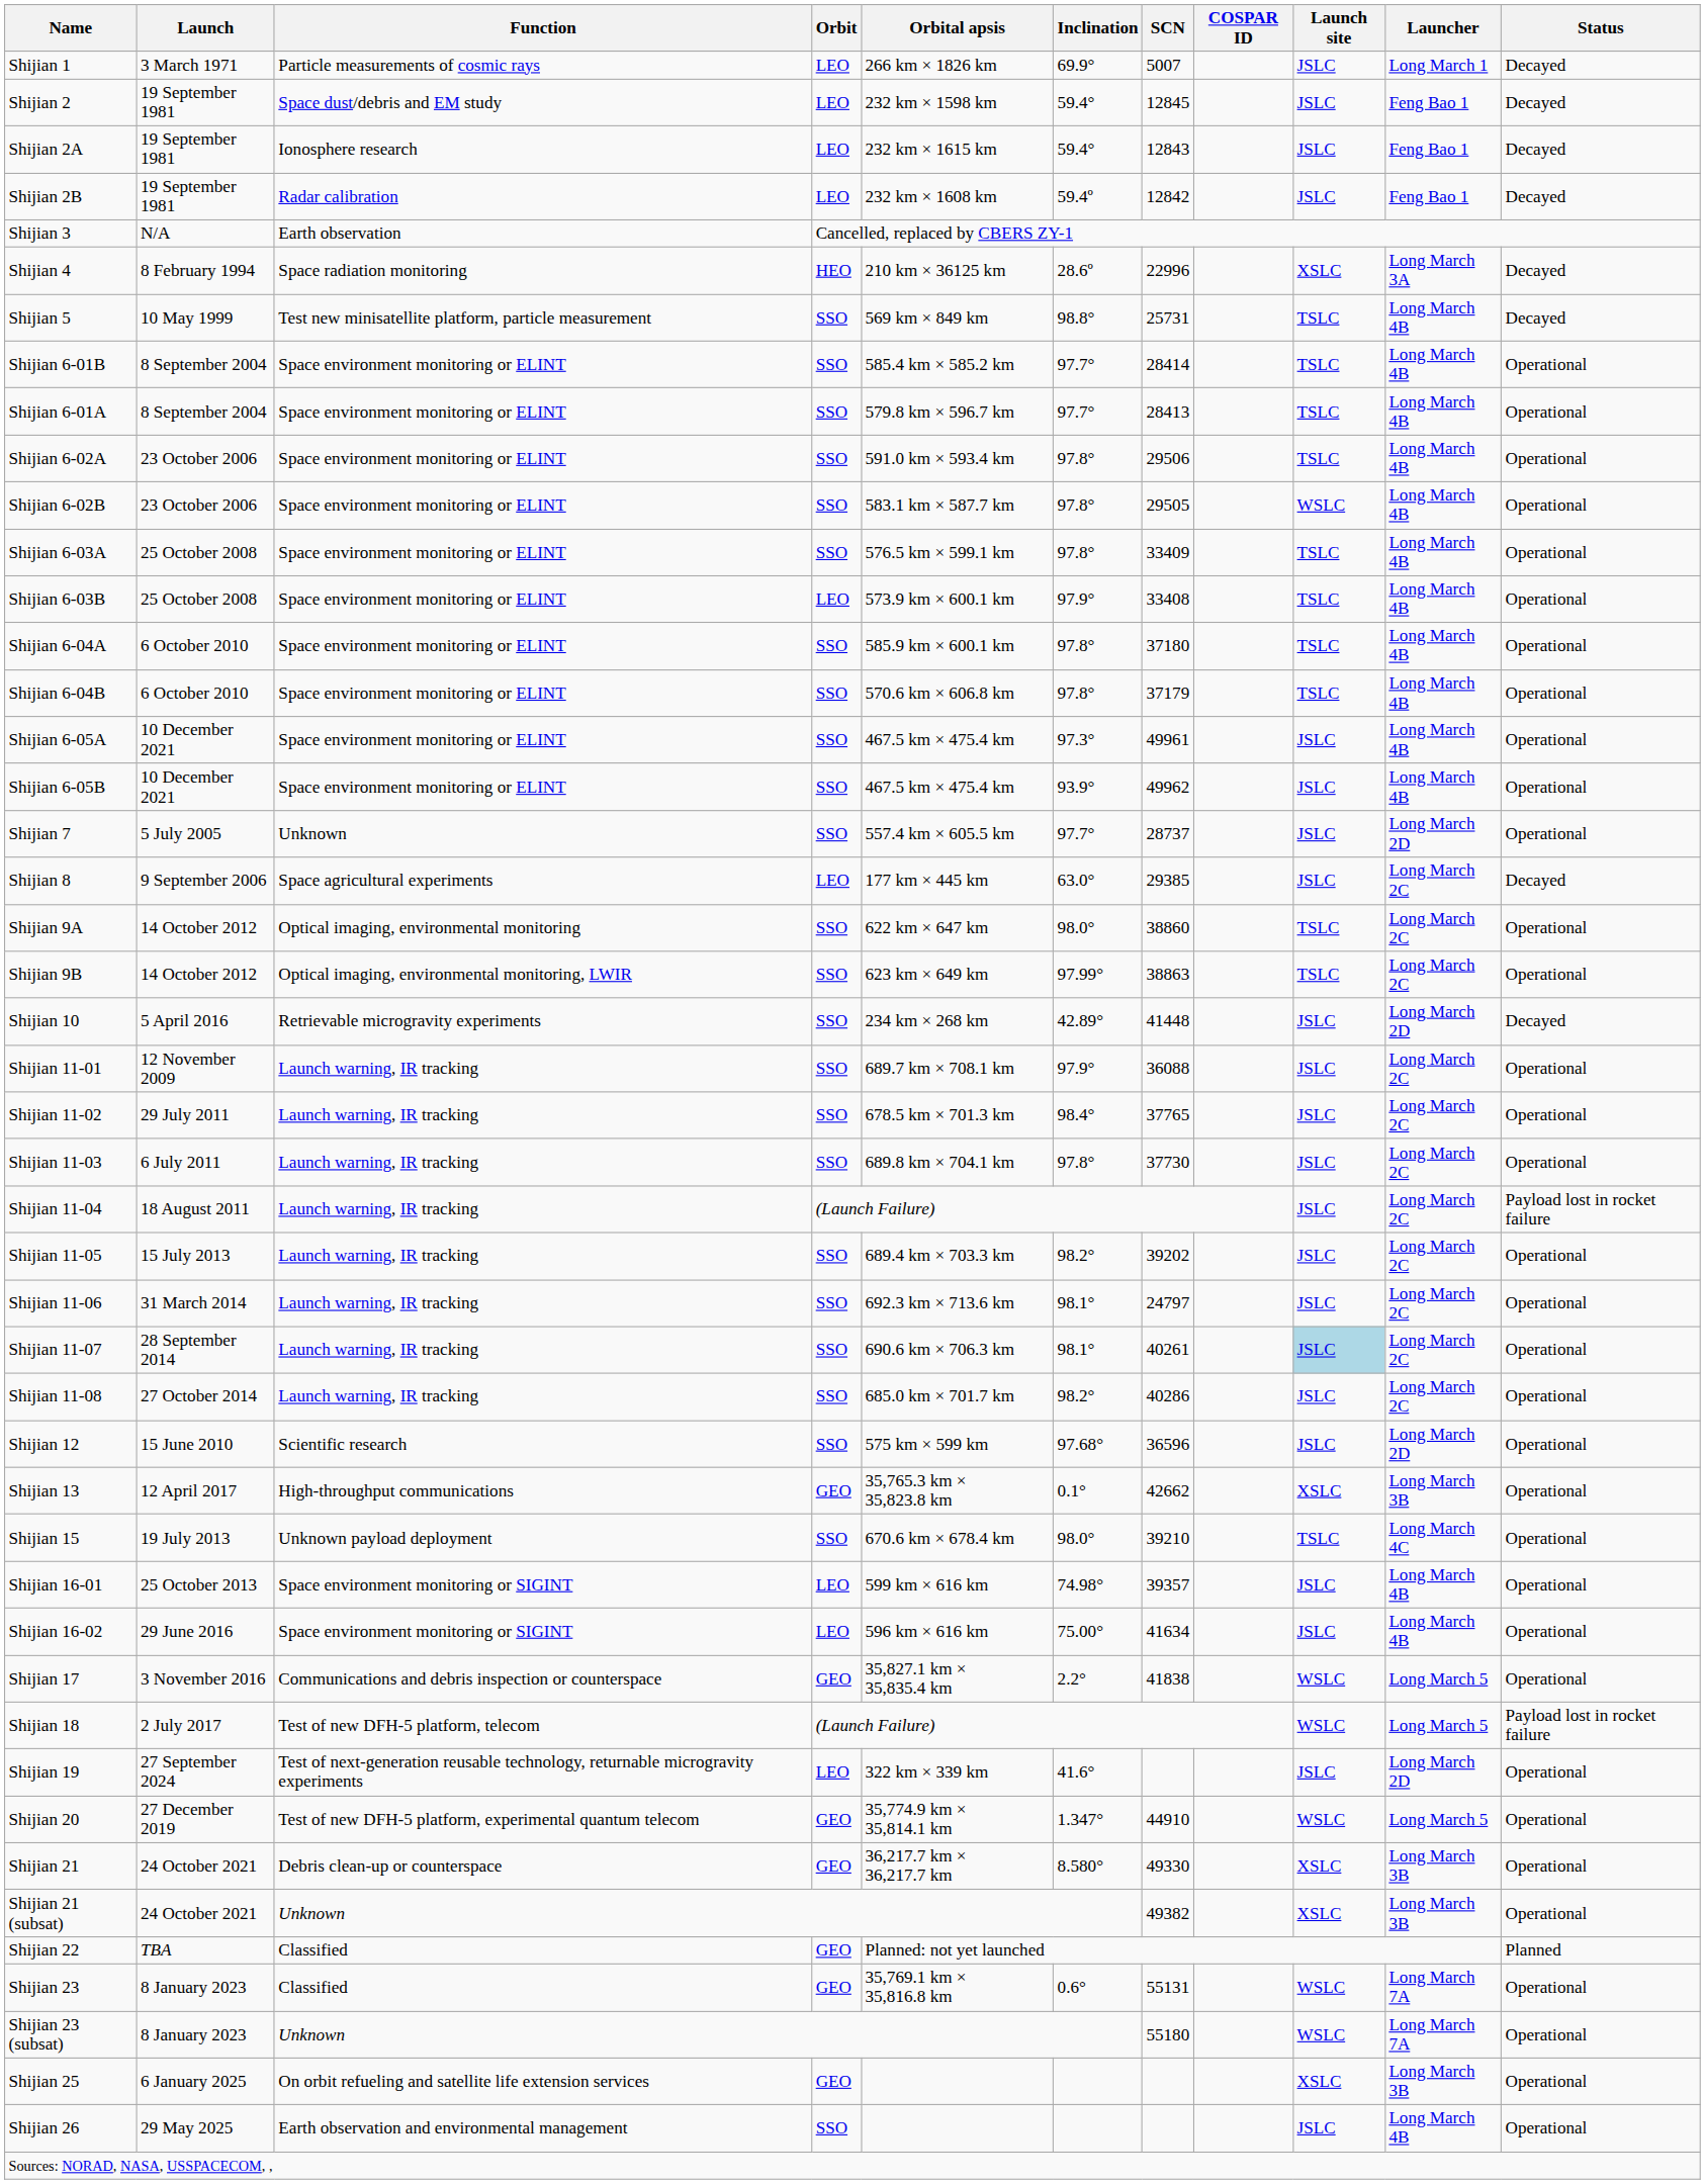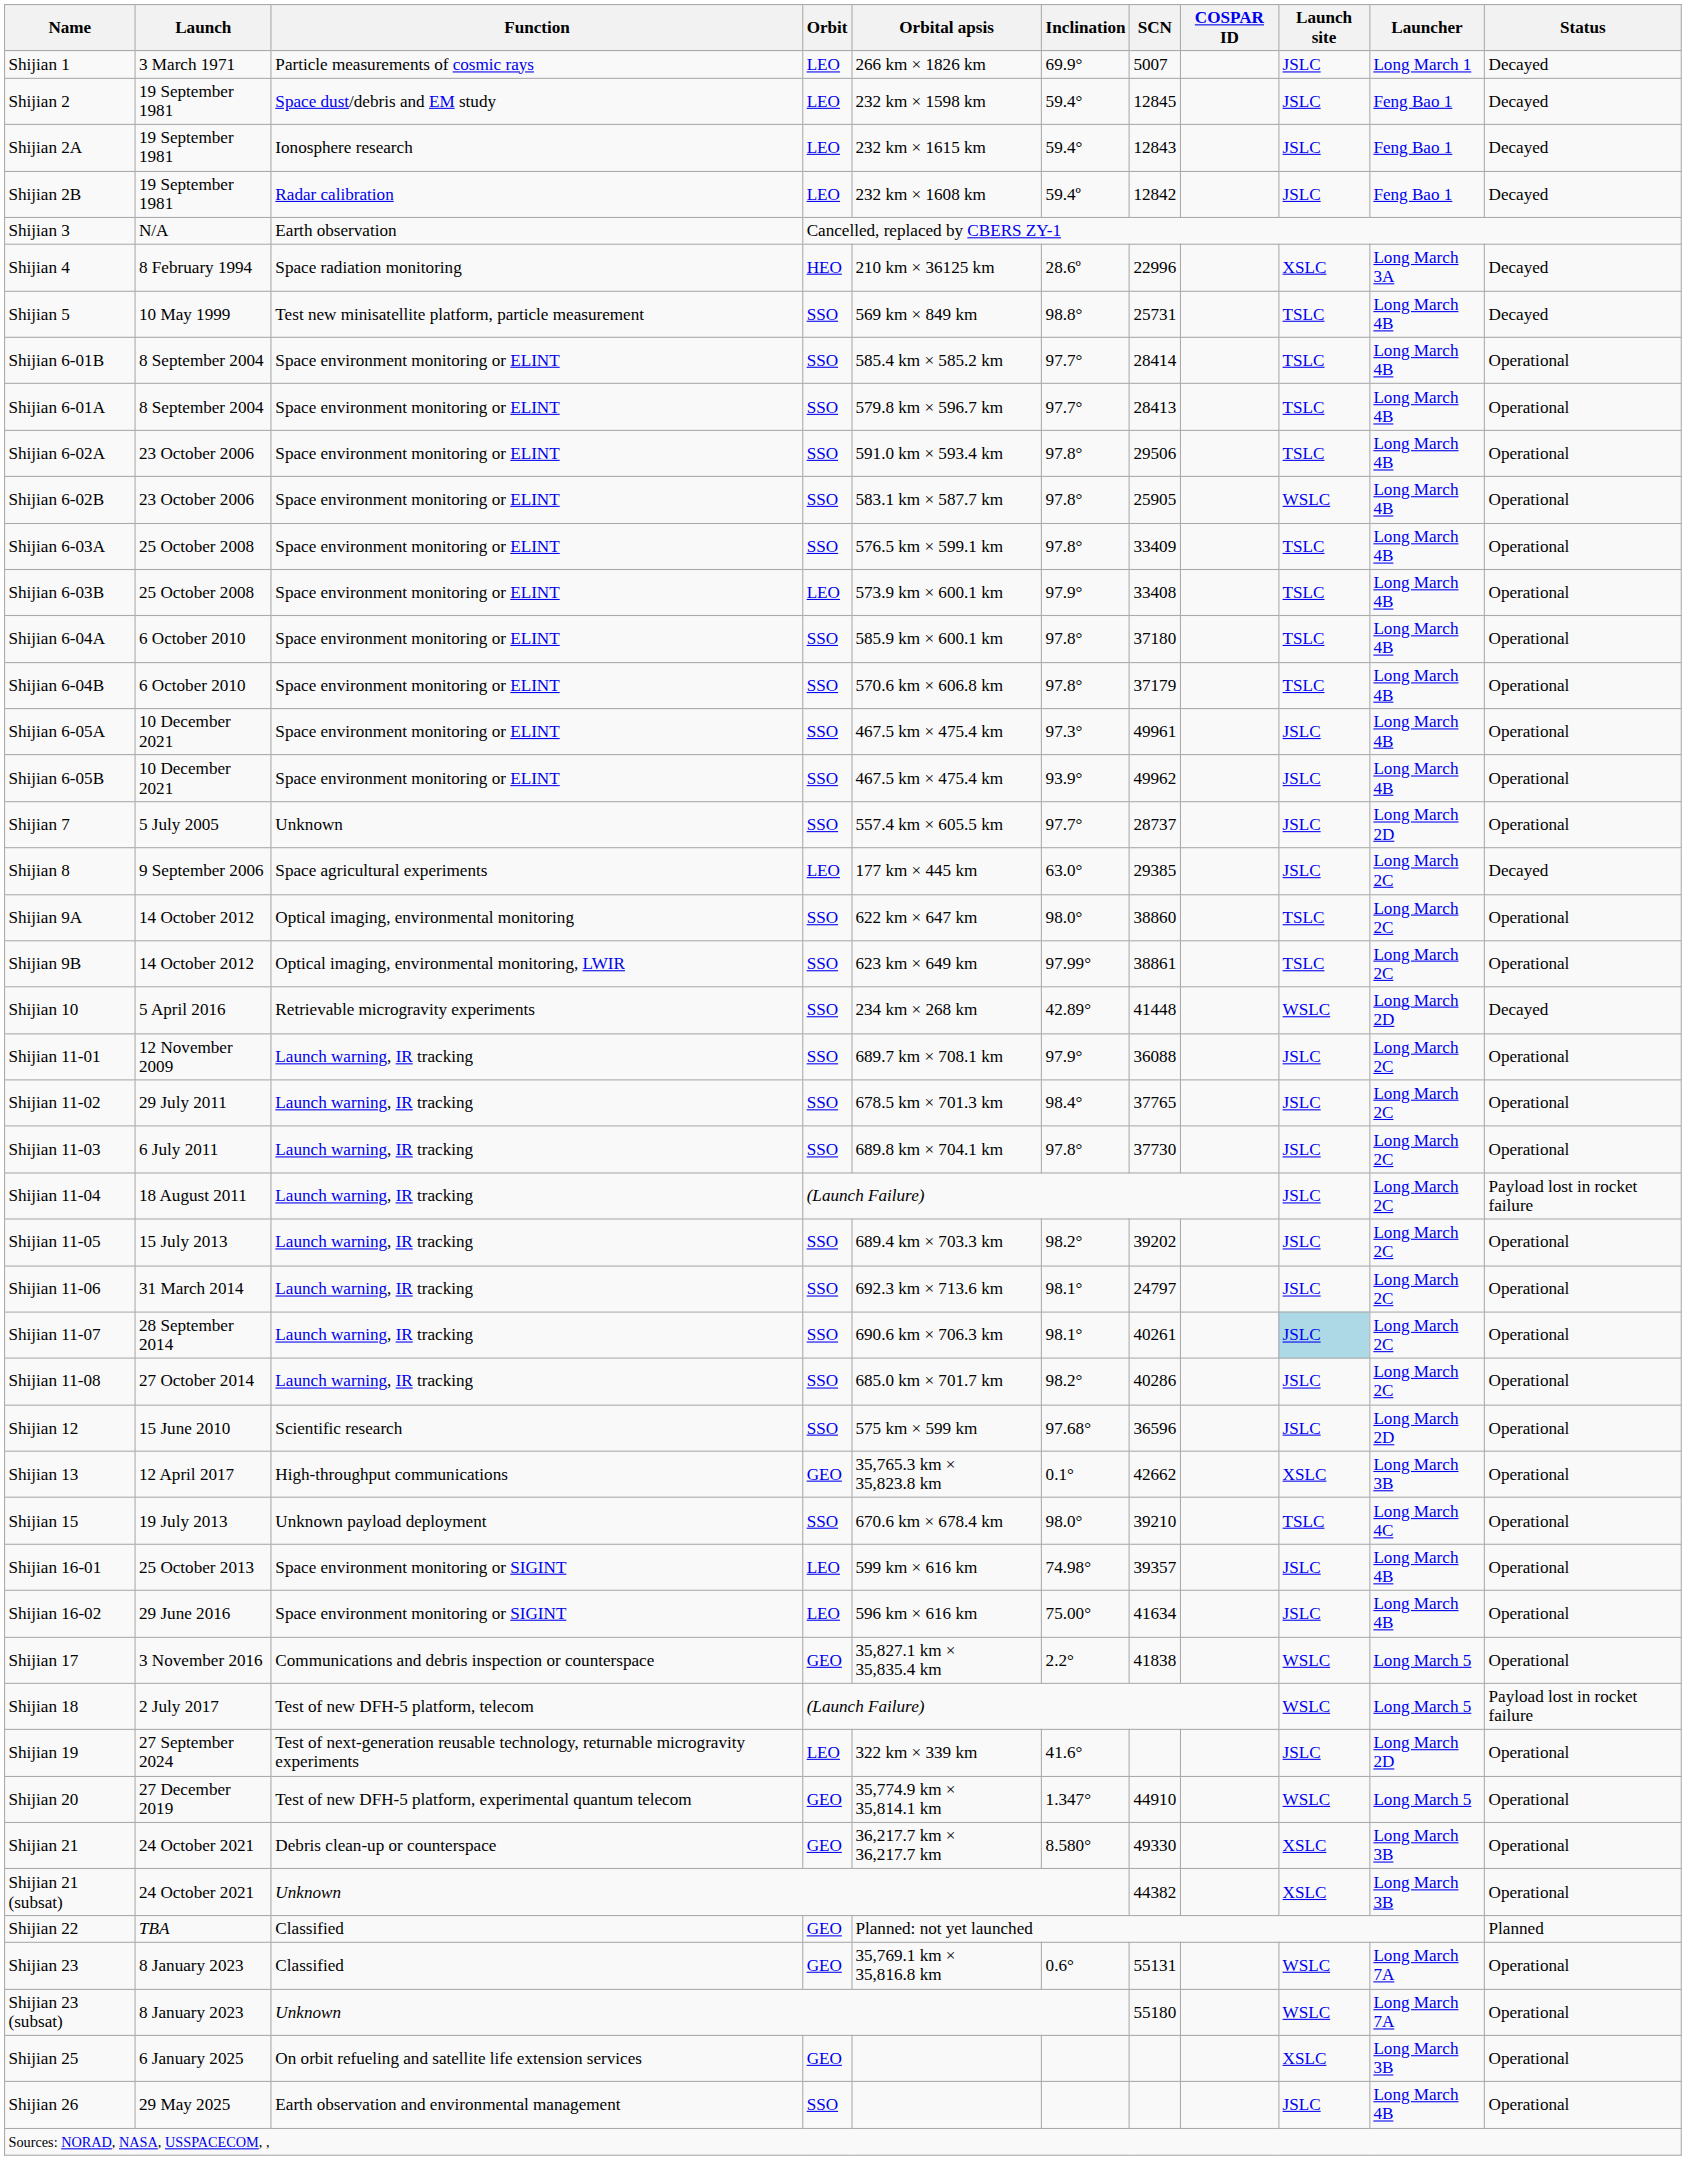Shijian 6-02B | SCN: 29505 -> 25905
Shijian 9B | SCN: 38863 -> 38861
Shijian 10 | Launch site: JSLC -> WSLC
Shijian 21 (subsat) | SCN: 49382 -> 44382
